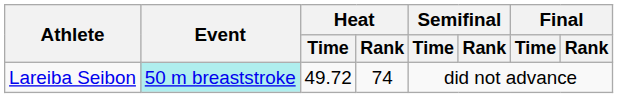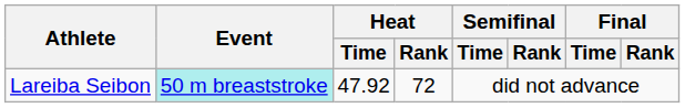Lareiba Seibon | Heat / Time: 49.72 -> 47.92
Lareiba Seibon | Heat / Rank: 74 -> 72
